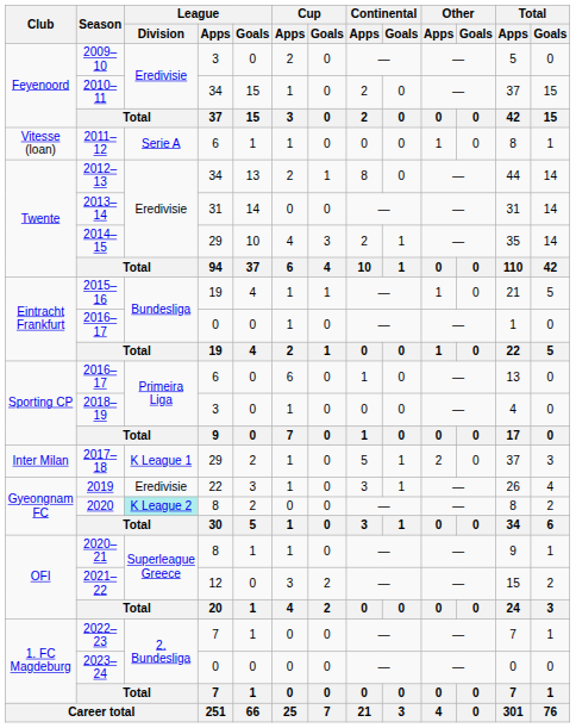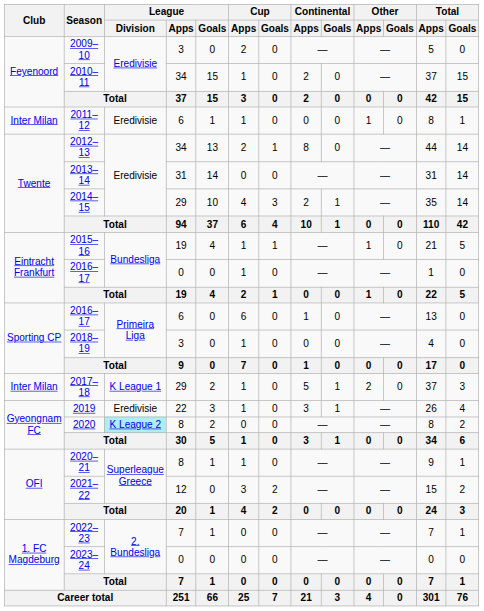2011–12 | Club: Vitesse (loan) -> Inter Milan
2011–12 | League / Division: Serie A -> Eredivisie
